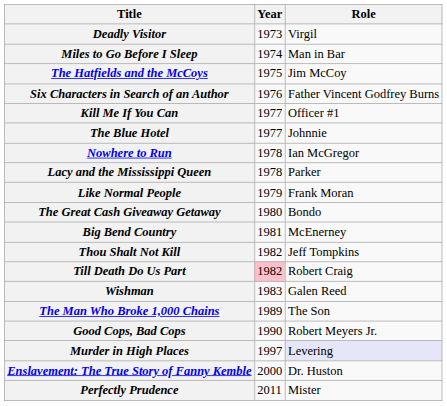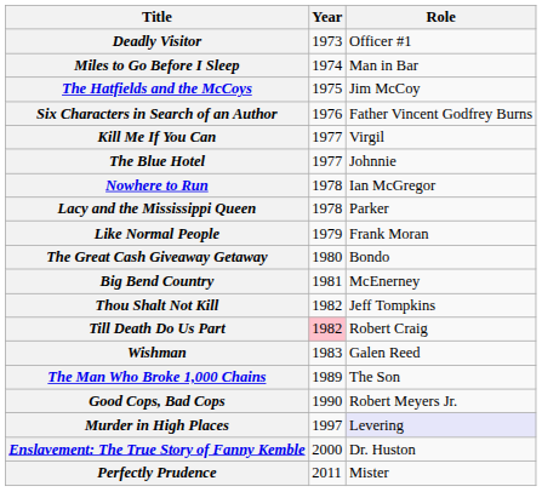Deadly Visitor | Role: Virgil -> Officer #1
Kill Me If You Can | Role: Officer #1 -> Virgil
